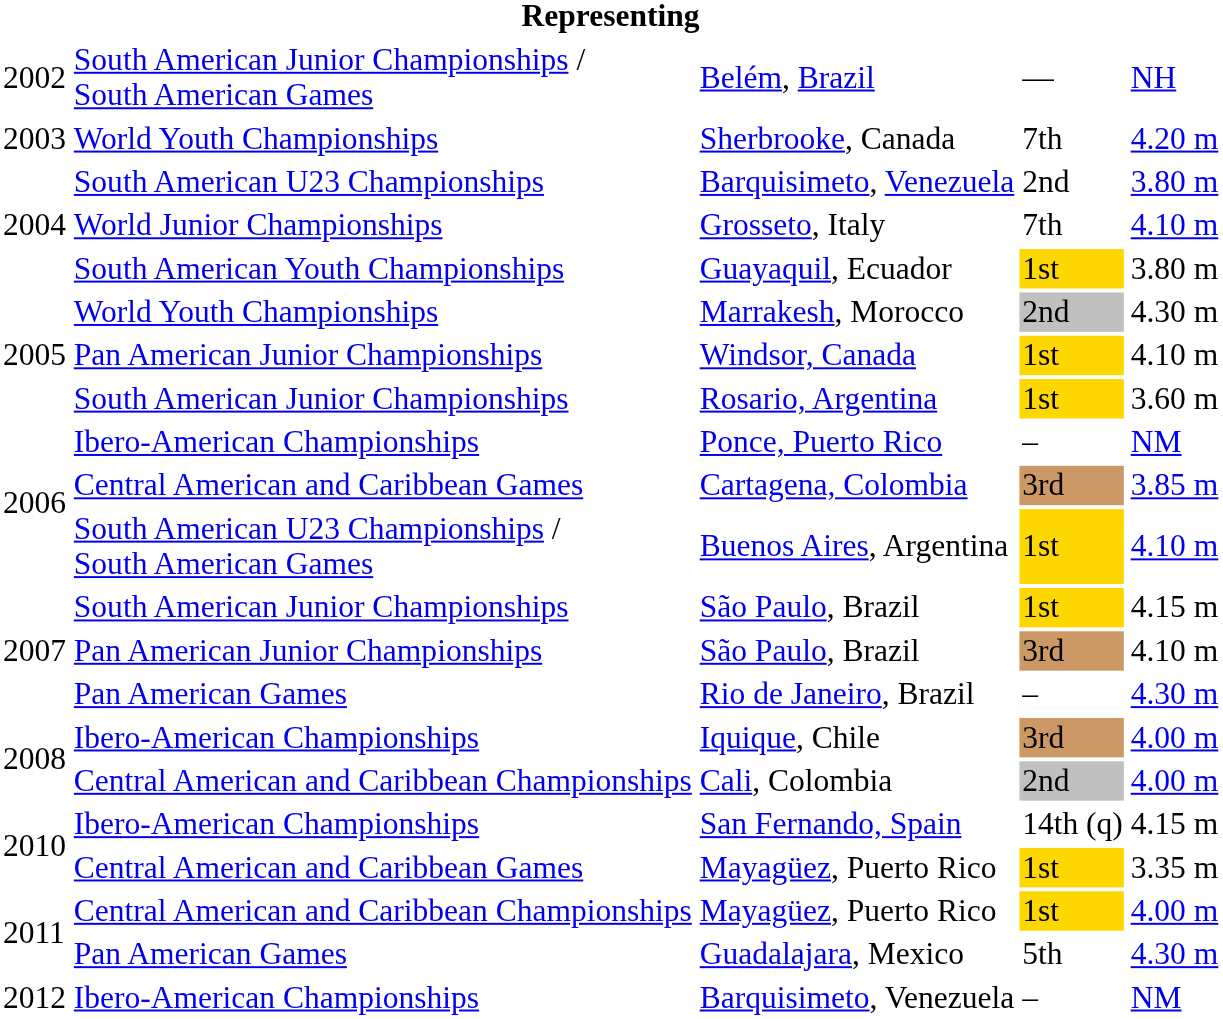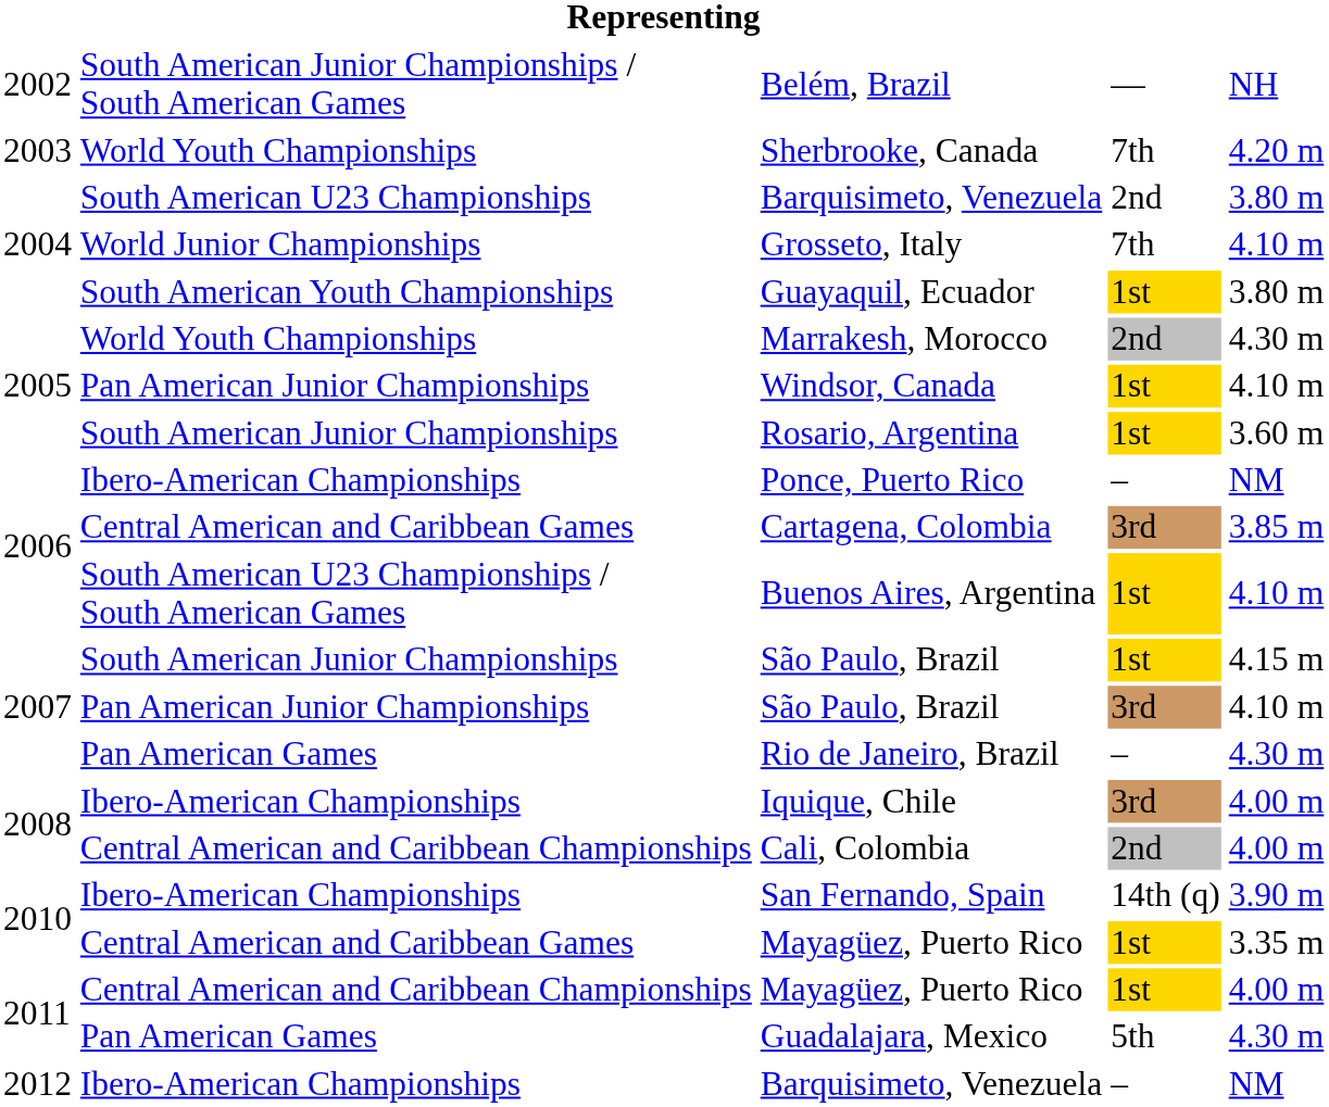San Fernando, Spain | column 5: 4.15 m -> 3.90 m
